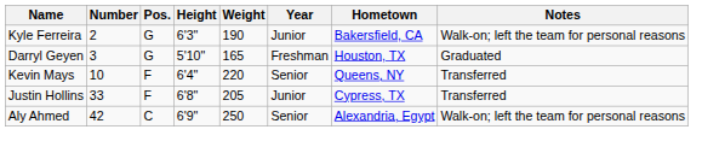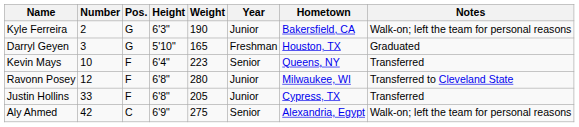Kevin Mays | Weight: 220 -> 223
+ row: Ravonn Posey | 12 | F | 6'8" | 280 | Junior | Milwaukee, WI | Transferred to Cleveland State
Aly Ahmed | Weight: 250 -> 275
